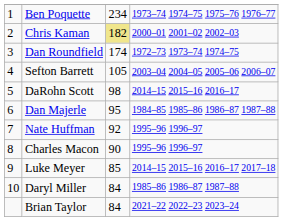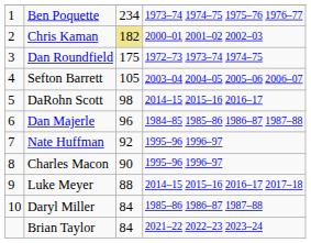Dan Roundfield | column 3: 174 -> 175
Dan Majerle | column 3: 95 -> 96
Luke Meyer | column 3: 85 -> 88
